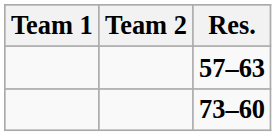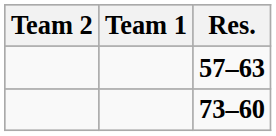columns swapped: Team 1 <-> Team 2
